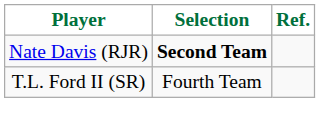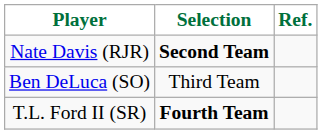+ row: Ben DeLuca (SO) | Third Team
T.L. Ford II (SR) | Selection: normal -> bold
